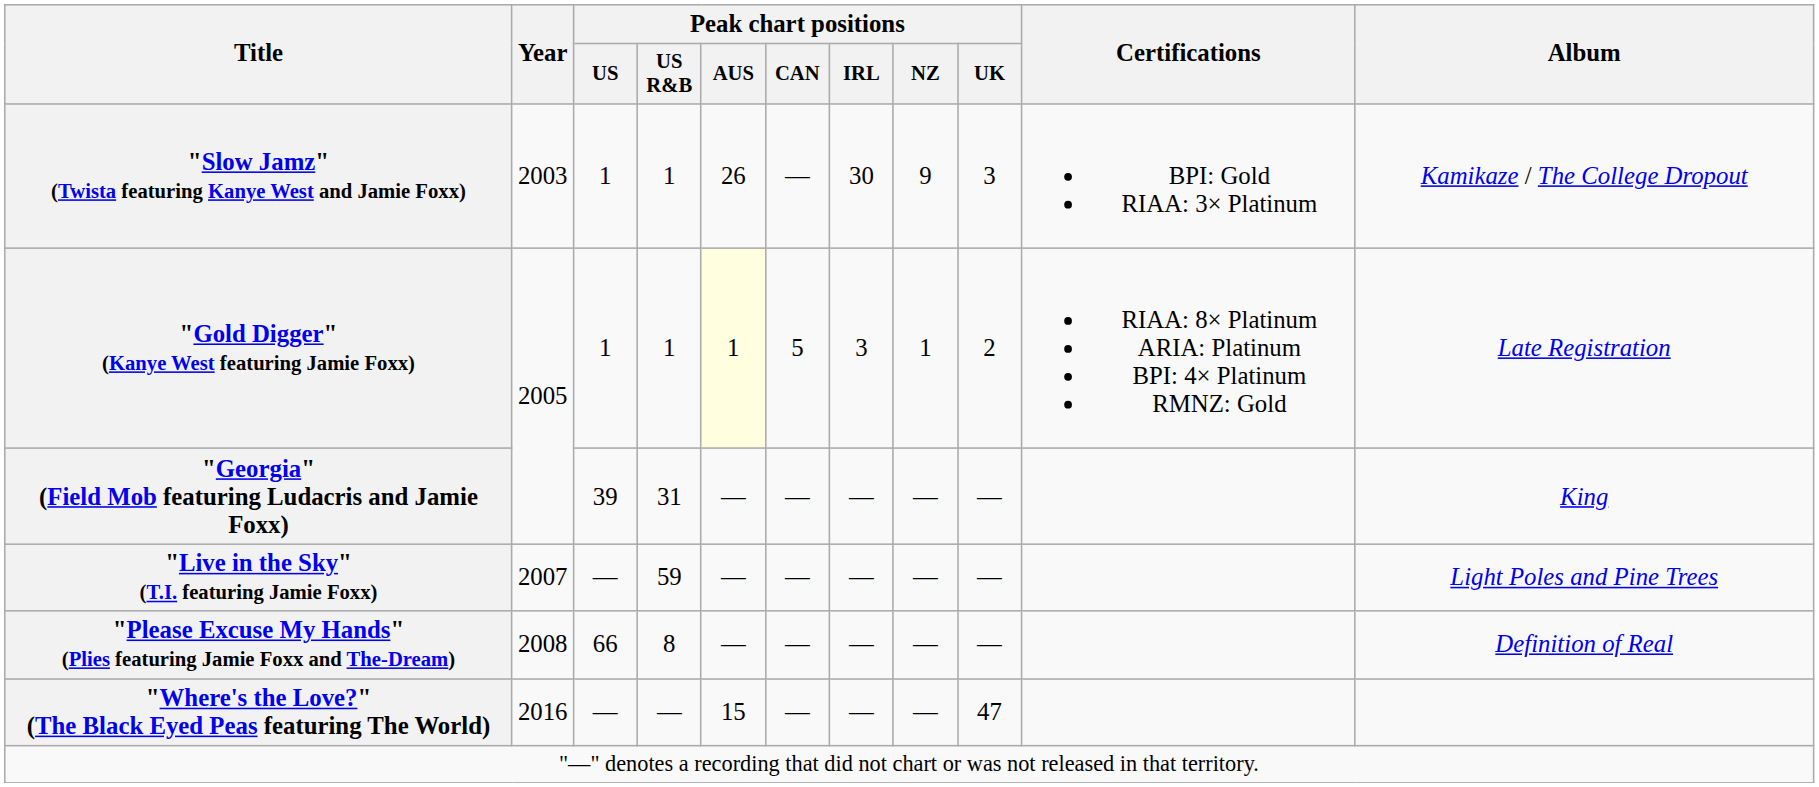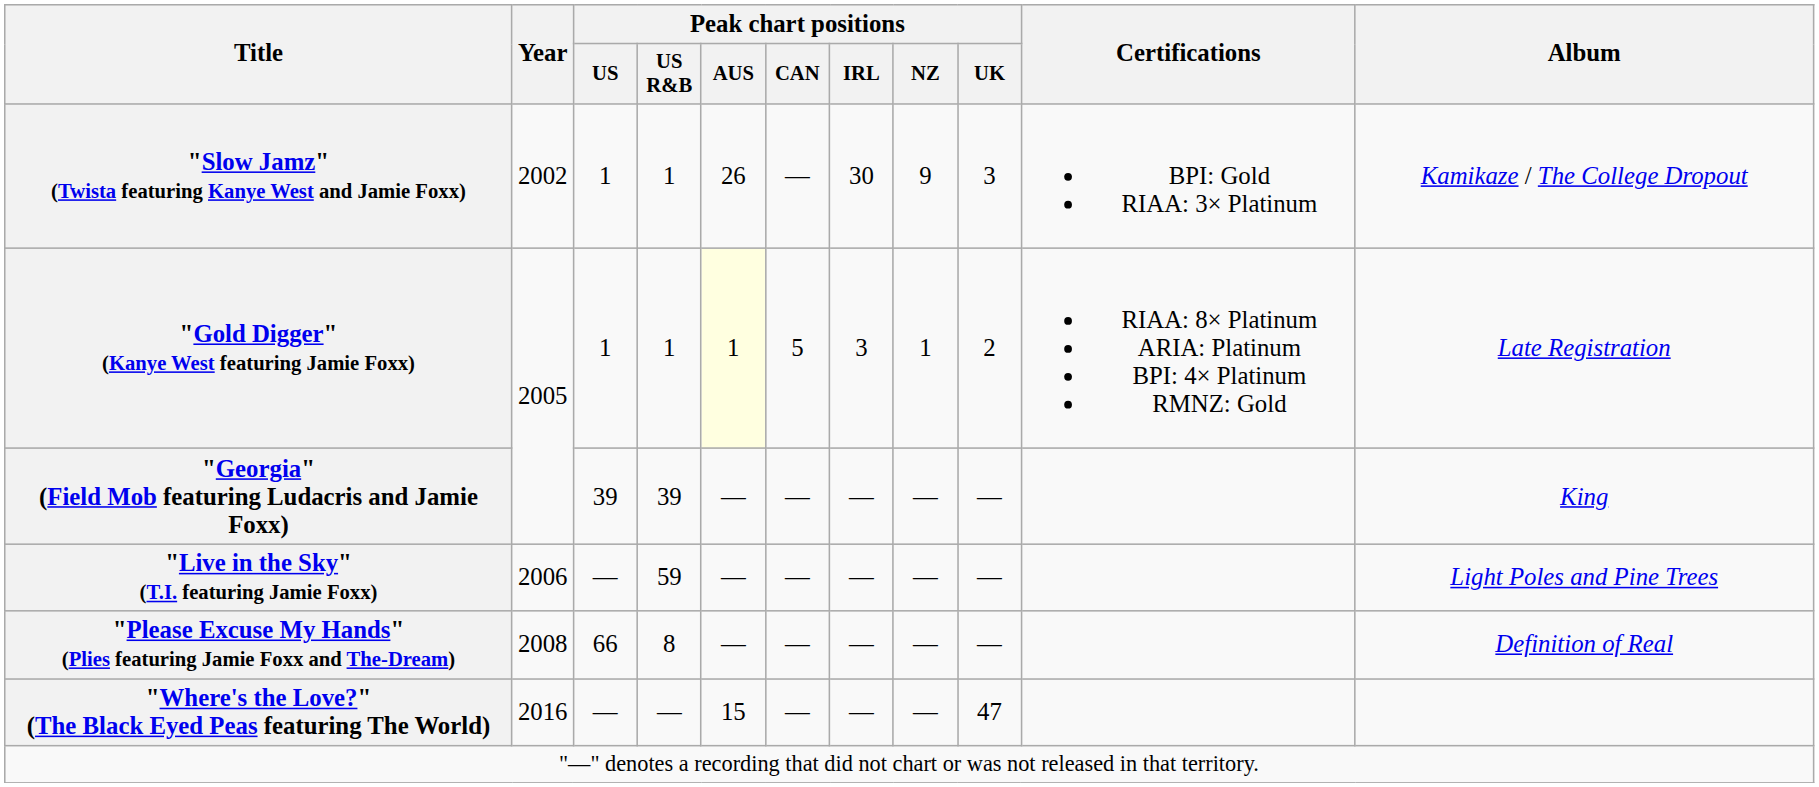"Slow Jamz" (Twista featuring Kanye West and Jamie Foxx) | Year: 2003 -> 2002
"Georgia" (Field Mob featuring Ludacris and Jamie Foxx) | Peak chart positions / US R&B: 31 -> 39
"Live in the Sky" (T.I. featuring Jamie Foxx) | Year: 2007 -> 2006
